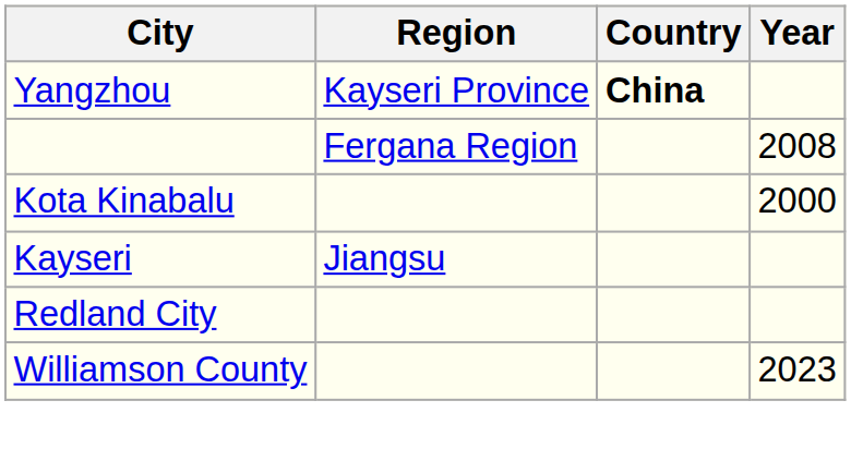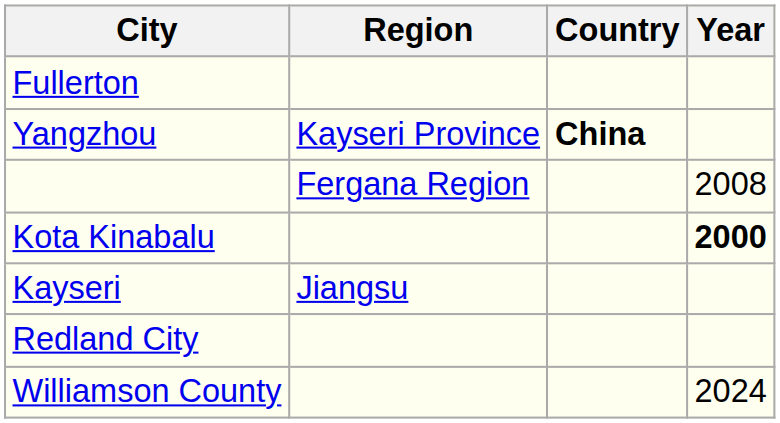+ row: Fullerton
Kota Kinabalu | Year: normal -> bold
Williamson County | Year: 2023 -> 2024
